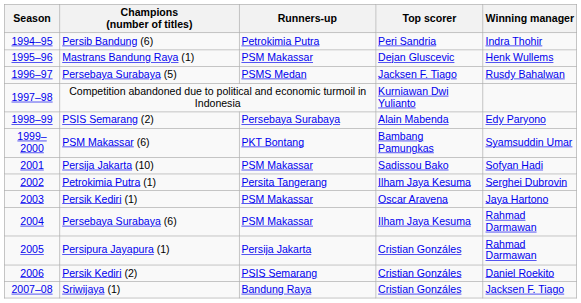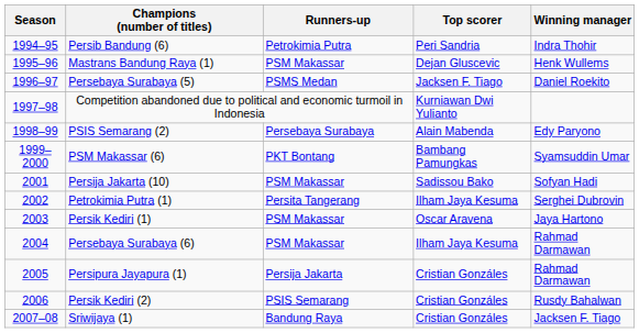Persebaya Surabaya (5) | Winning manager: Rusdy Bahalwan -> Daniel Roekito
Persik Kediri (2) | Winning manager: Daniel Roekito -> Rusdy Bahalwan
